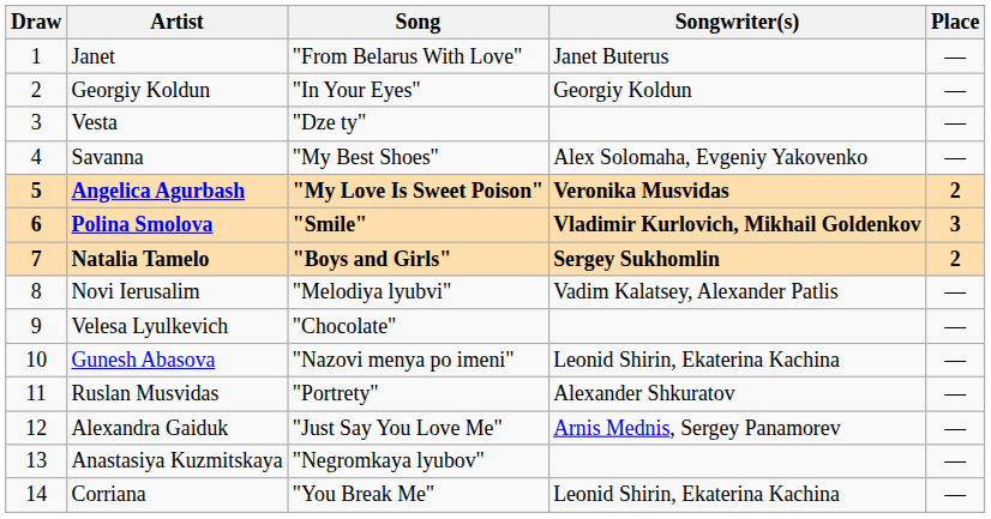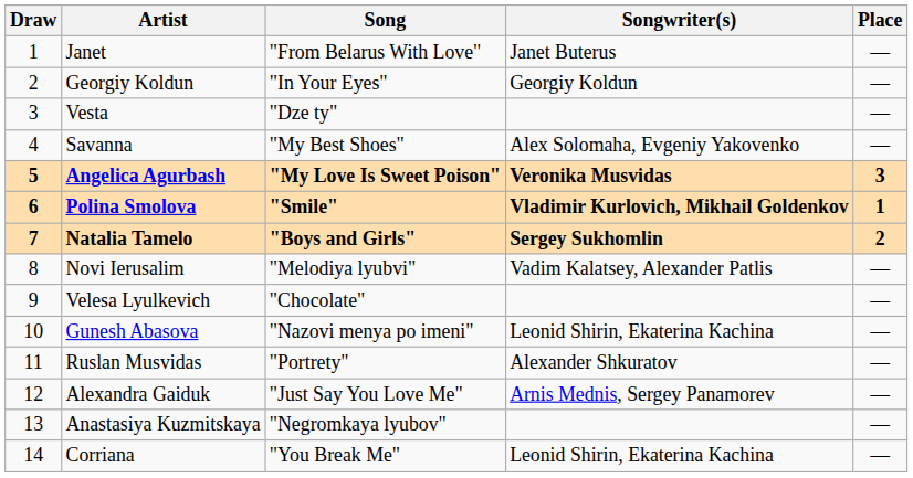Angelica Agurbash | Place: 2 -> 3
Polina Smolova | Place: 3 -> 1
